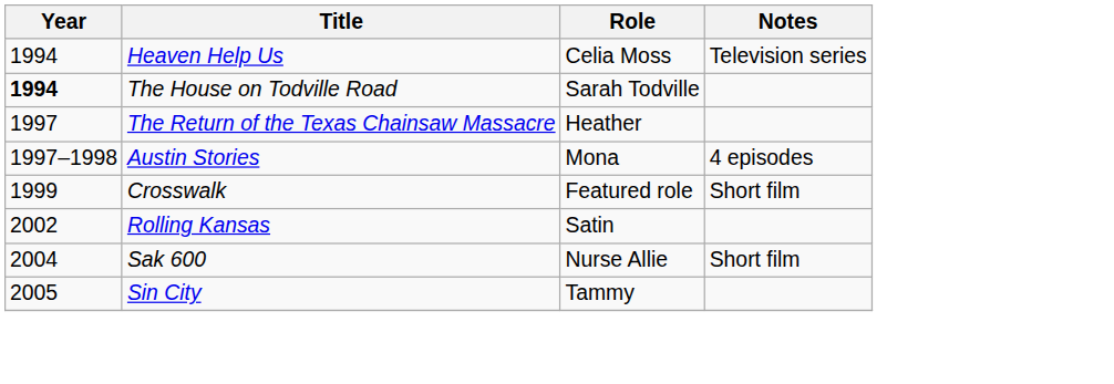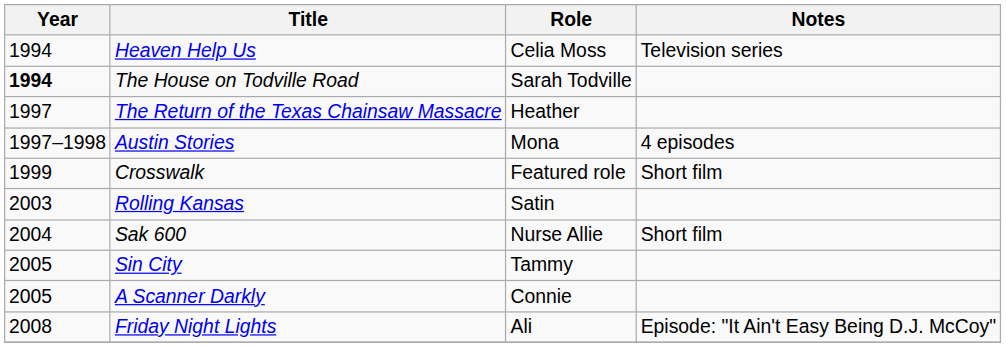Rolling Kansas | Year: 2002 -> 2003
+ row: 2005 | A Scanner Darkly | Connie
+ row: 2008 | Friday Night Lights | Ali | Episode: "It Ain't Easy Being D.J. McCoy"
